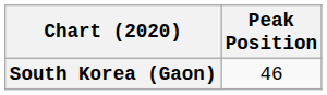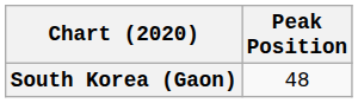South Korea (Gaon) | Peak Position: 46 -> 48
